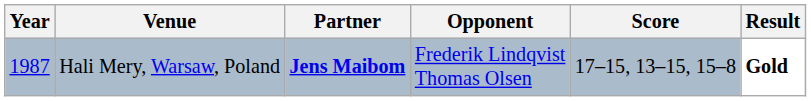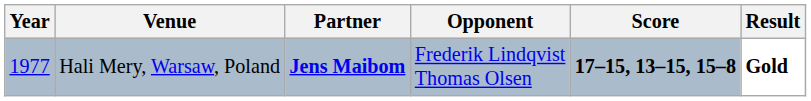Hali Mery, Warsaw, Poland | Year: 1987 -> 1977
Hali Mery, Warsaw, Poland | Score: normal -> bold
